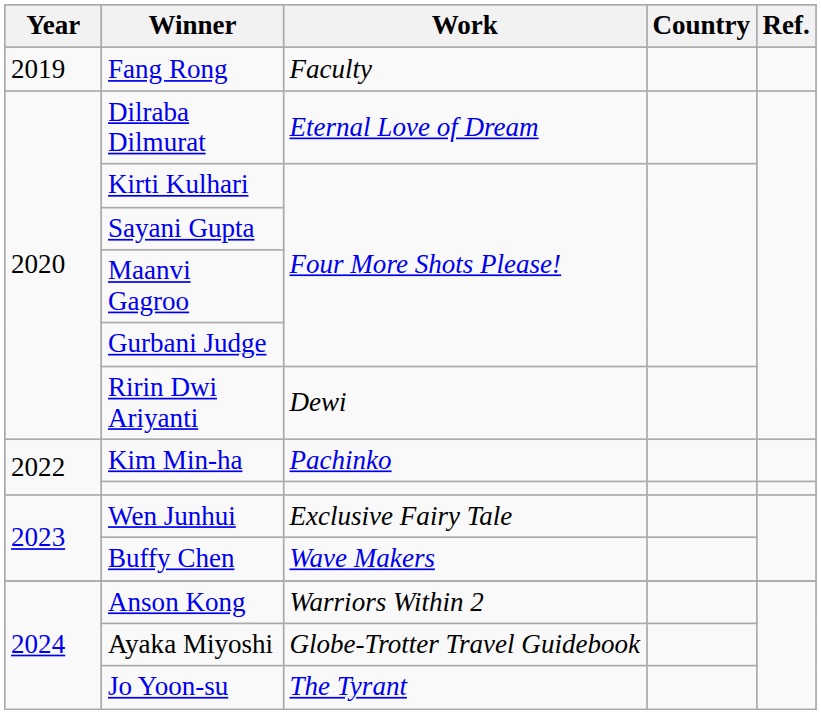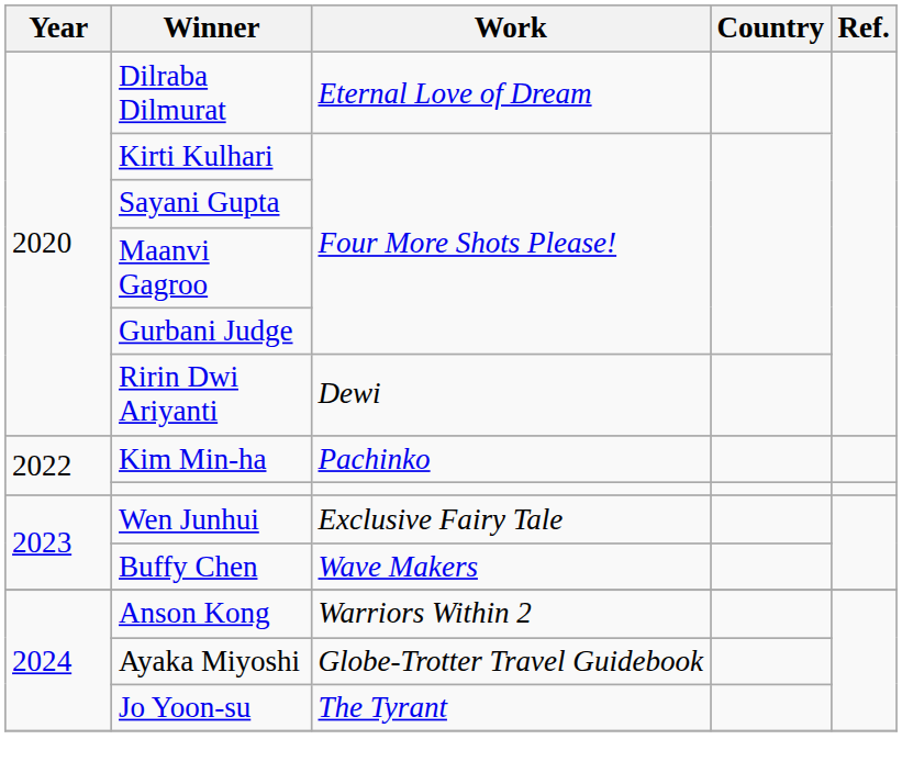- row: 2019 | Fang Rong | Faculty
